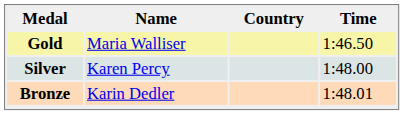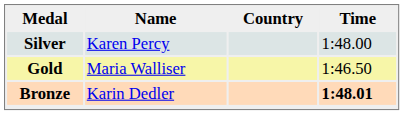rows swapped: Gold <-> Silver
Bronze | Time: normal -> bold
